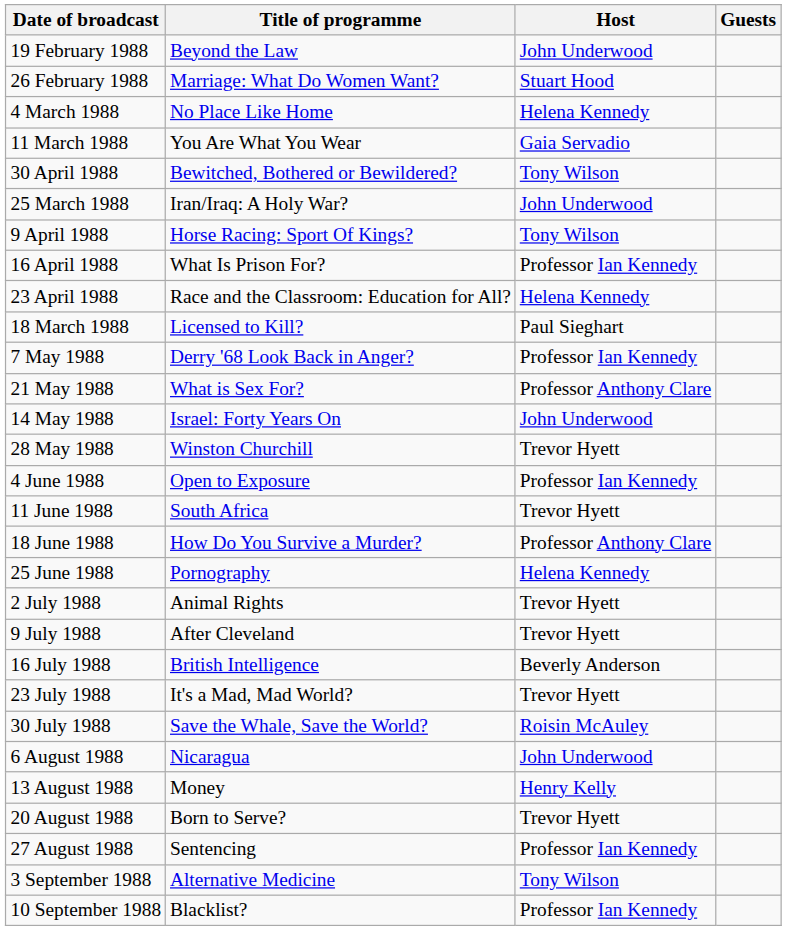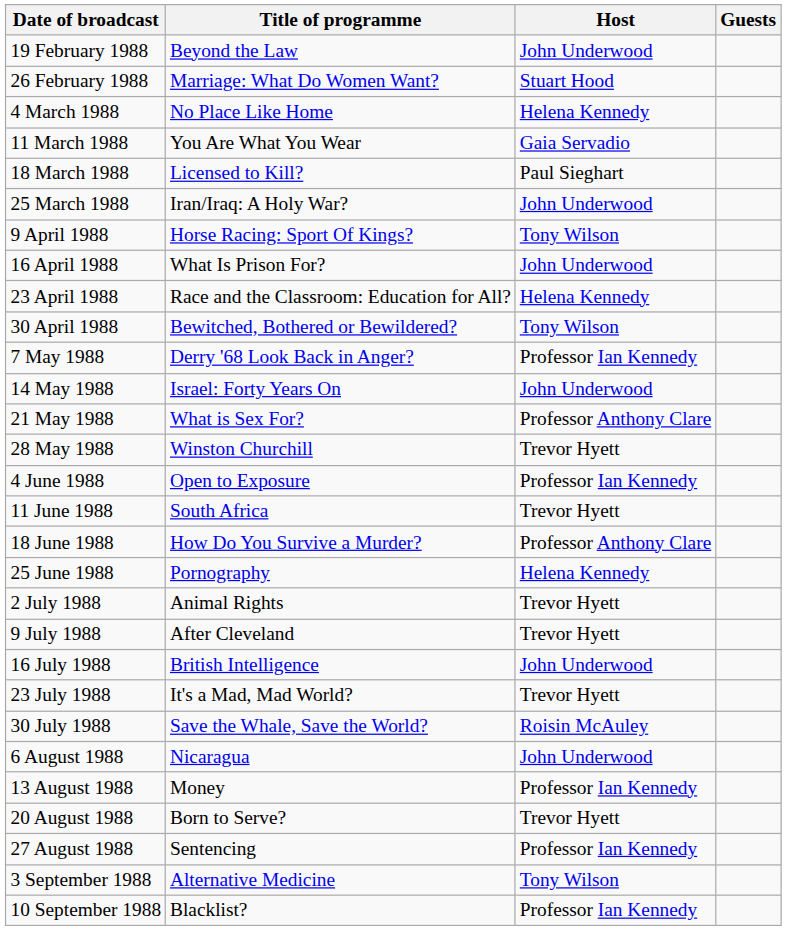rows swapped: 18 March 1988 <-> 30 April 1988
16 April 1988 | Host: Professor Ian Kennedy -> John Underwood
rows swapped: 14 May 1988 <-> 21 May 1988
16 July 1988 | Host: Beverly Anderson -> John Underwood
13 August 1988 | Host: Henry Kelly -> Professor Ian Kennedy
